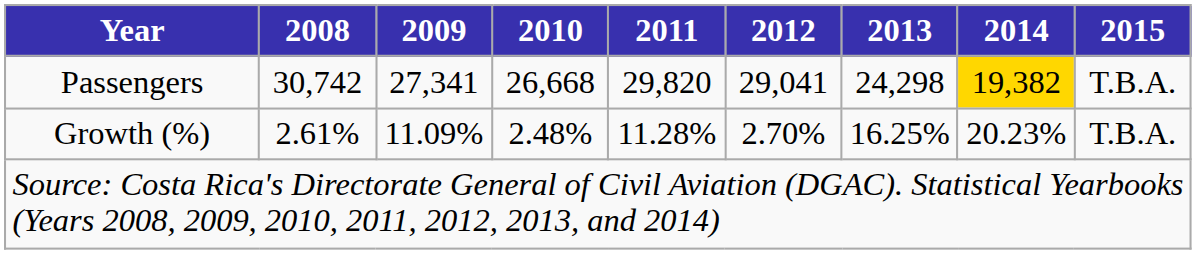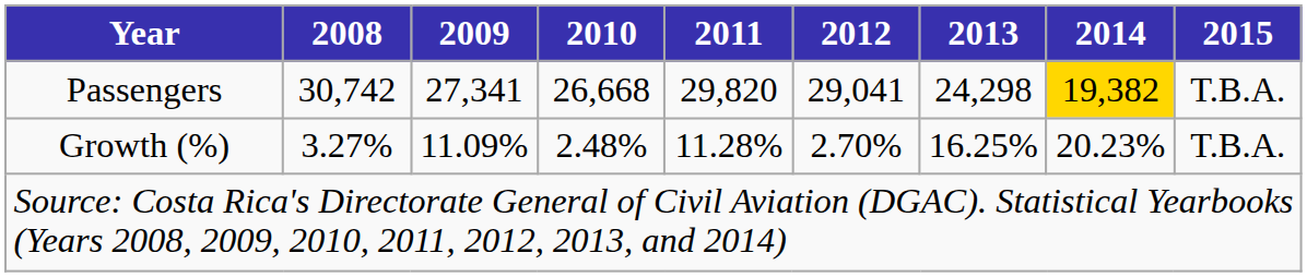Growth (%) | 2008: 2.61% -> 3.27%
